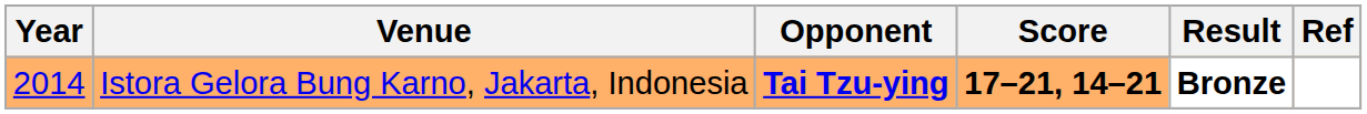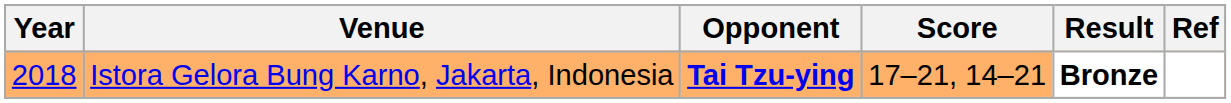Istora Gelora Bung Karno, Jakarta, Indonesia | Year: 2014 -> 2018
Istora Gelora Bung Karno, Jakarta, Indonesia | Score: bold -> normal
